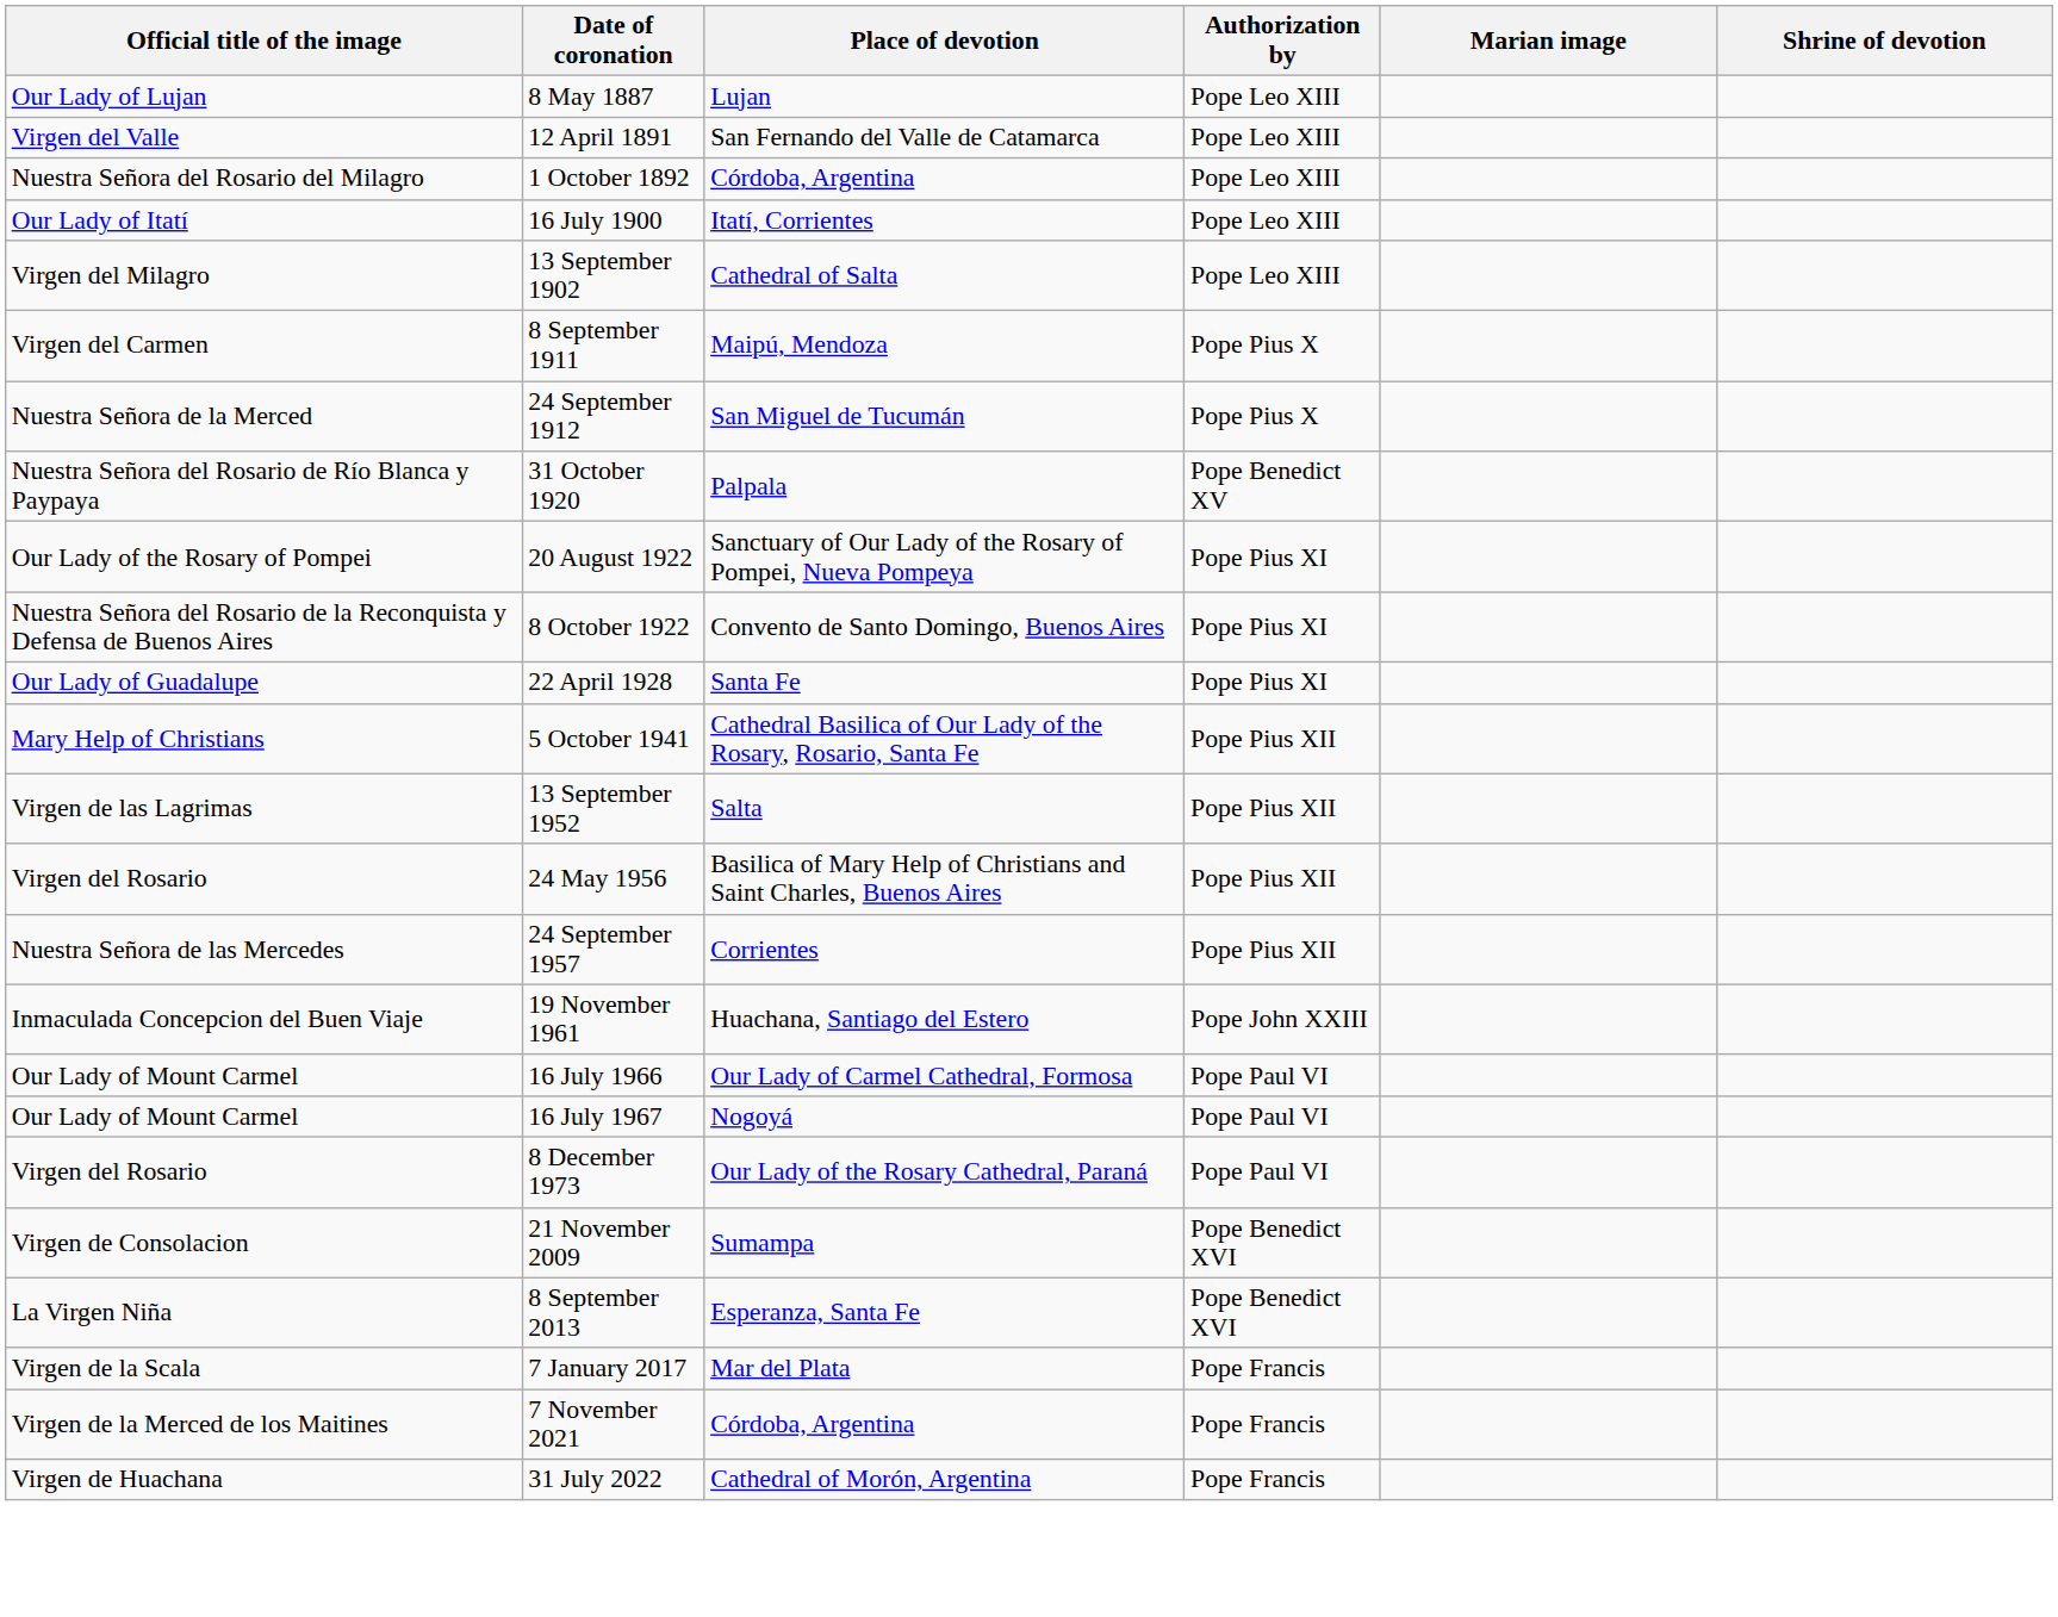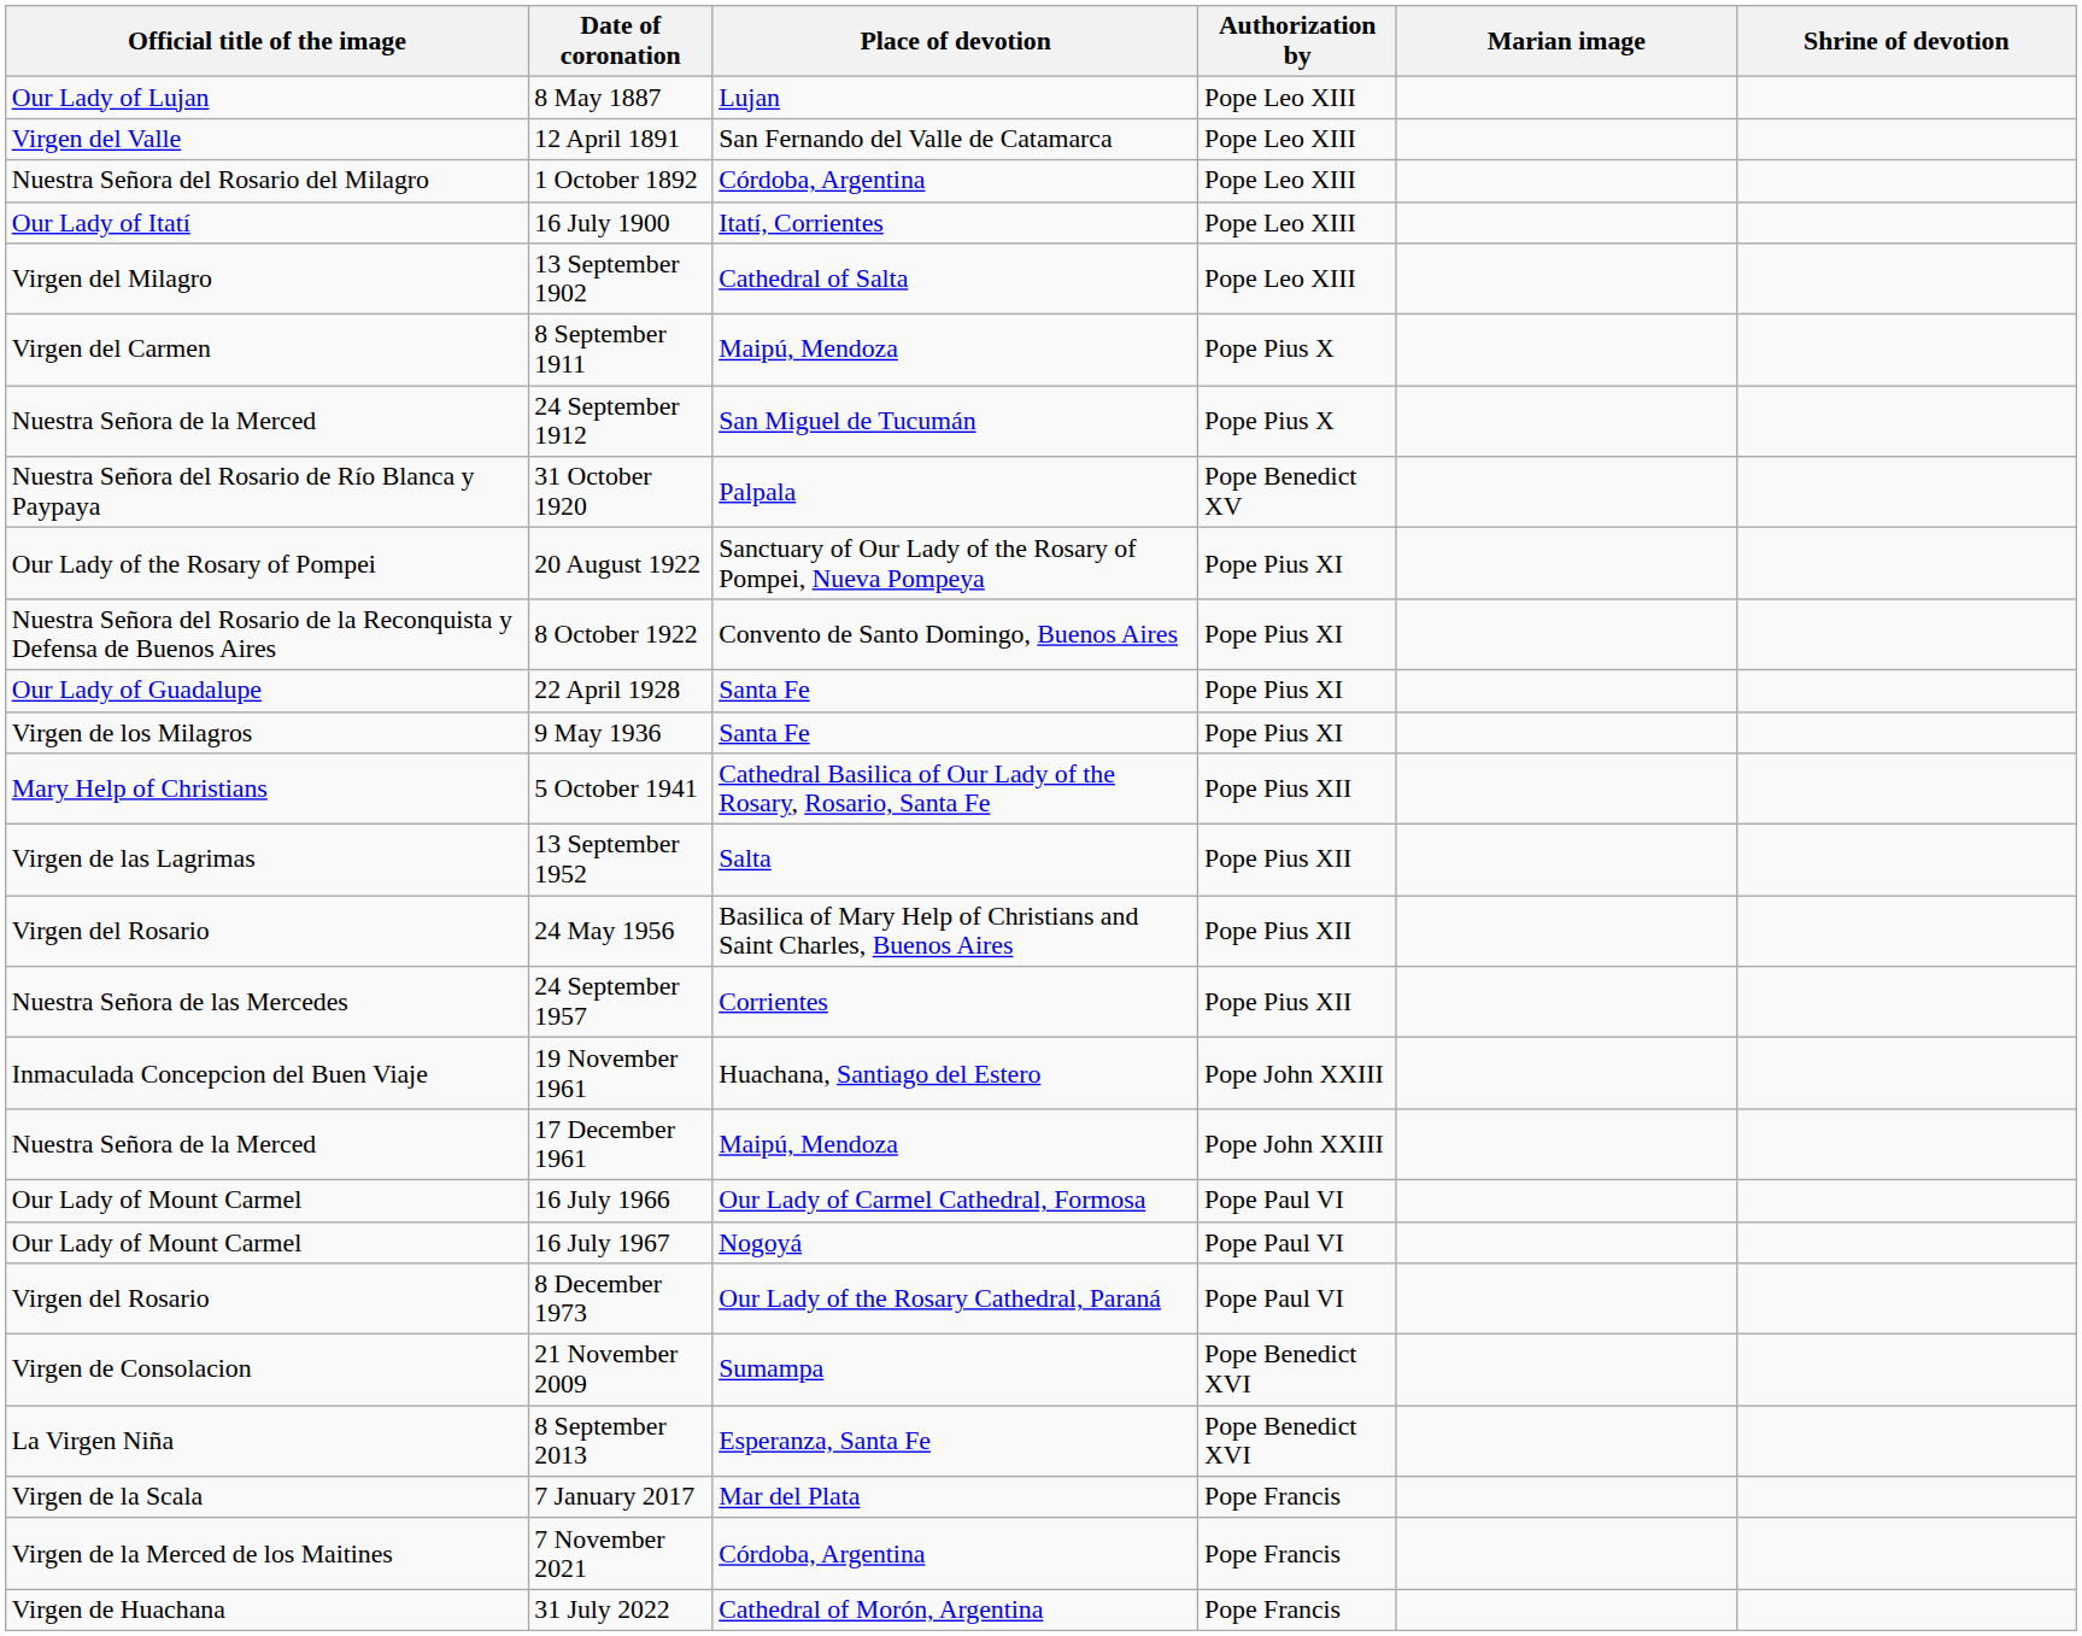+ row: Virgen de los Milagros | 9 May 1936 | Santa Fe | Pope Pius XI
+ row: Nuestra Señora de la Merced | 17 December 1961 | Maipú, Mendoza | Pope John XXIII
